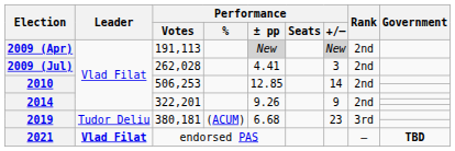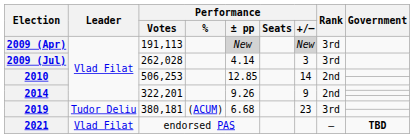2009 (Apr) | Rank: 2nd -> 3rd
2009 (Jul) | Performance / ± pp: 4.41 -> 4.14
2009 (Jul) | Rank: 2nd -> 3rd
2021 | Leader: bold -> normal
